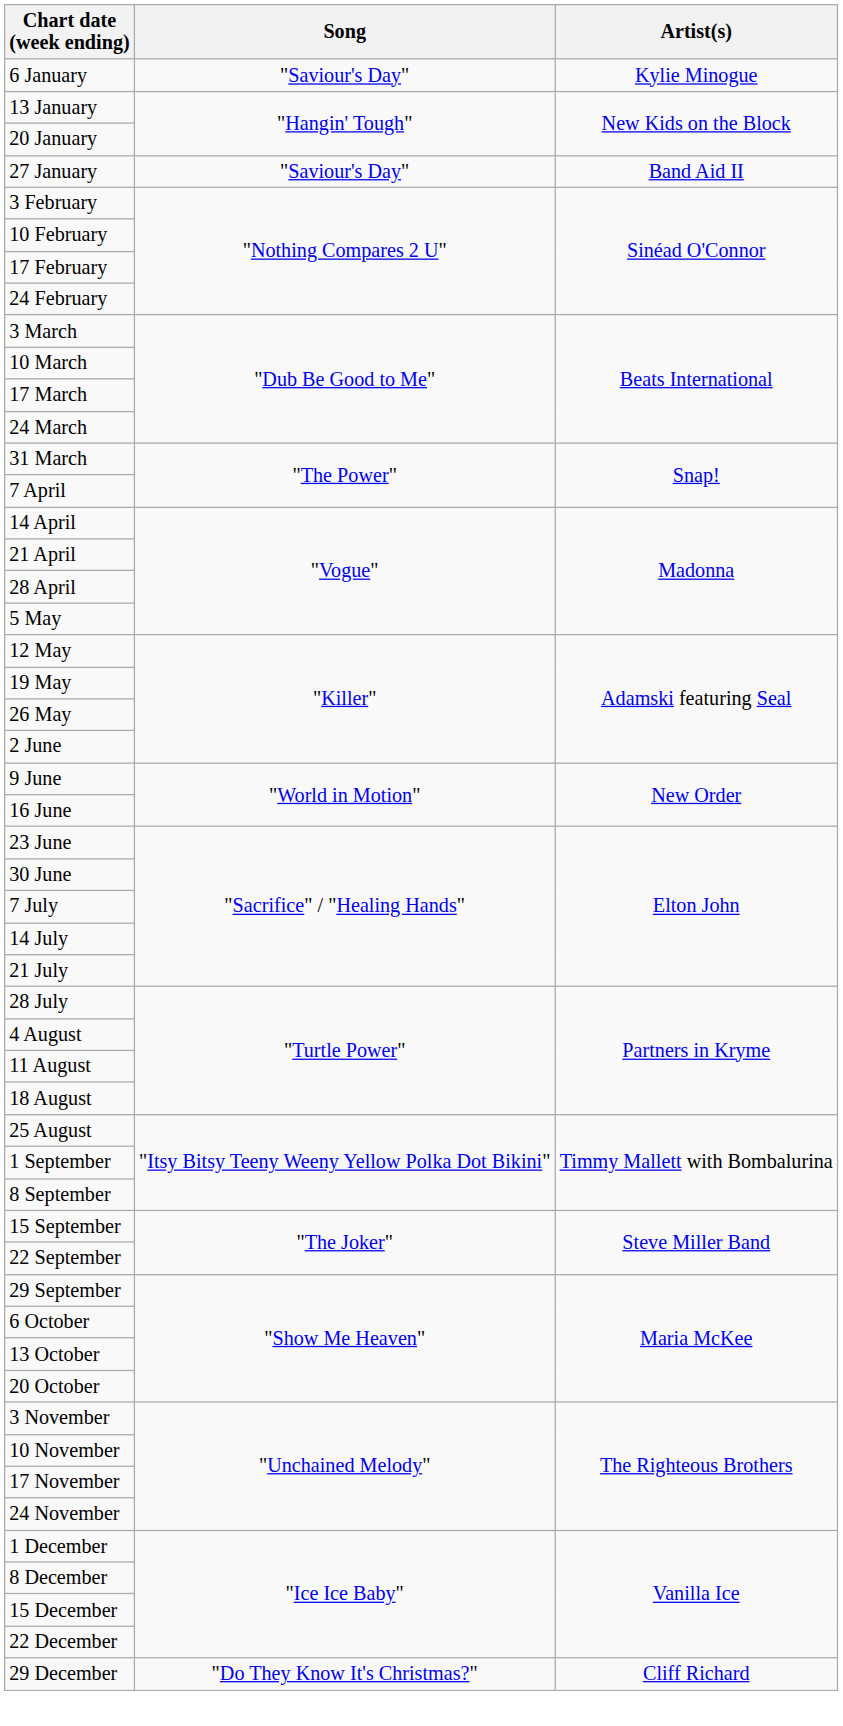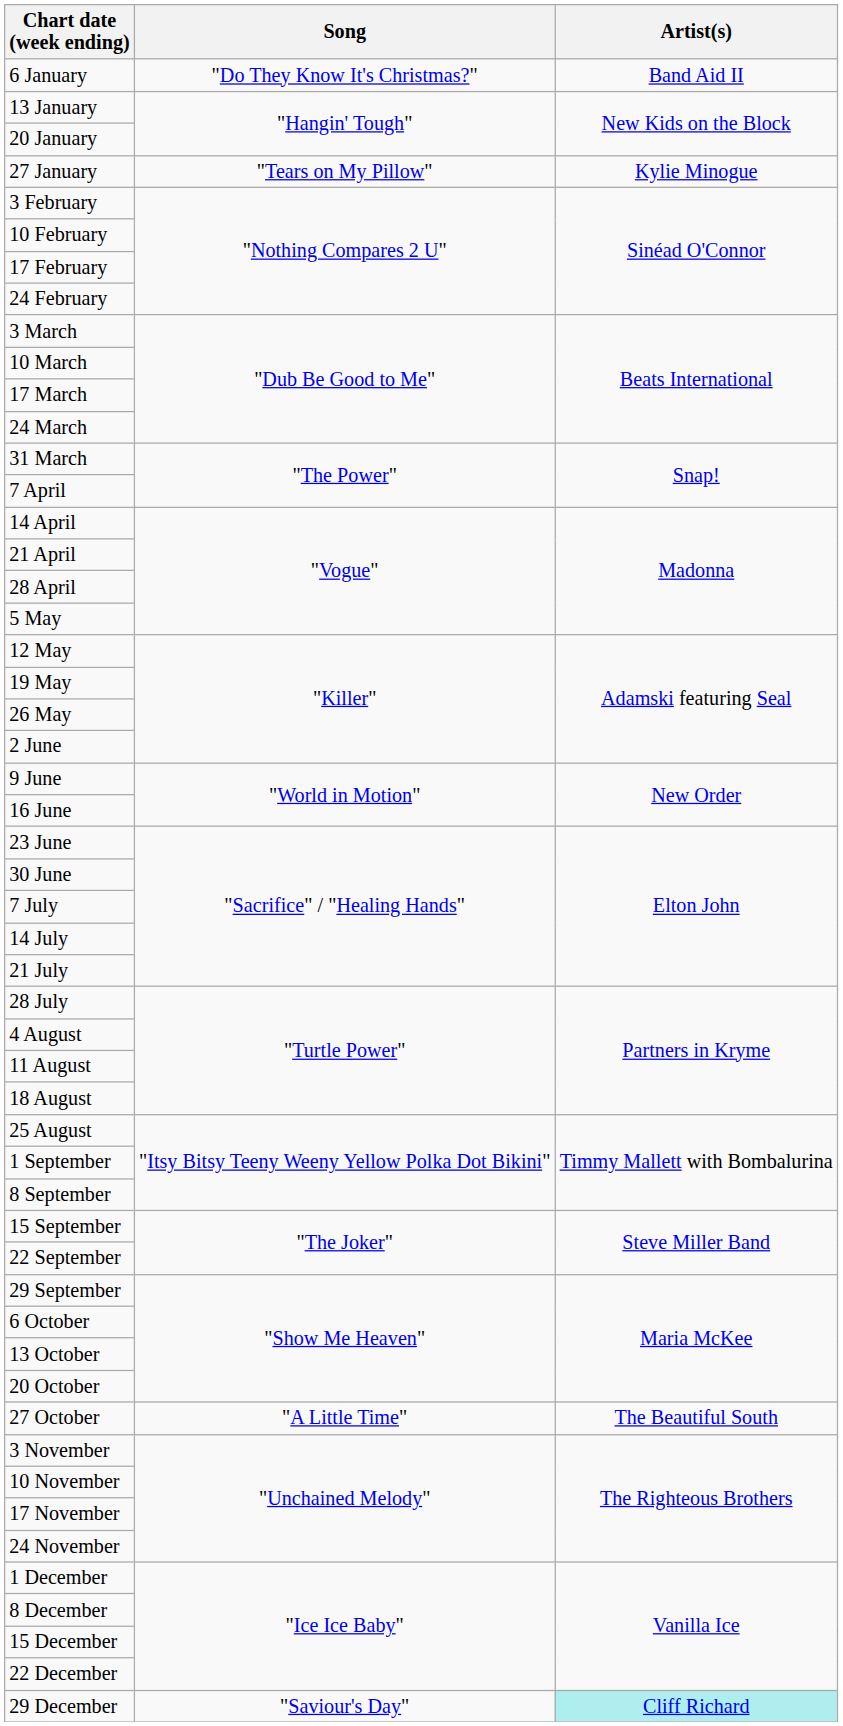6 January | Song: "Saviour's Day" -> "Do They Know It's Christmas?"
6 January | Artist(s): Kylie Minogue -> Band Aid II
27 January | Song: "Saviour's Day" -> "Tears on My Pillow"
27 January | Artist(s): Band Aid II -> Kylie Minogue
+ row: 27 October | "A Little Time" | The Beautiful South
29 December | Song: "Do They Know It's Christmas?" -> "Saviour's Day"
29 December | Artist(s): no background -> paleturquoise background
